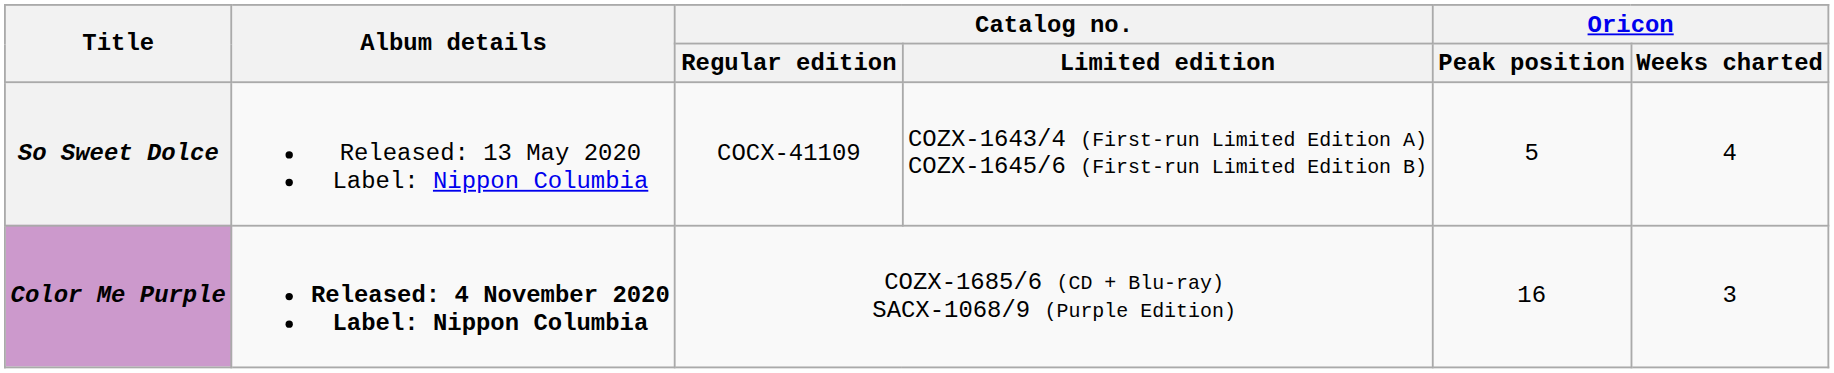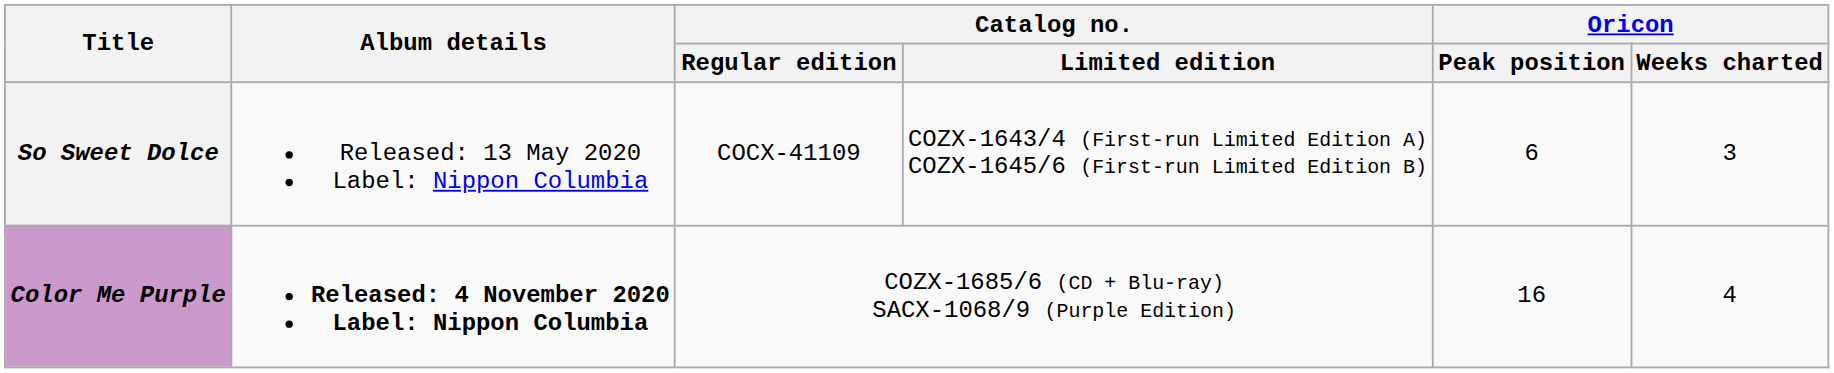So Sweet Dolce | Oricon / Peak position: 5 -> 6
So Sweet Dolce | Oricon / Weeks charted: 4 -> 3
Color Me Purple | Oricon / Weeks charted: 3 -> 4
